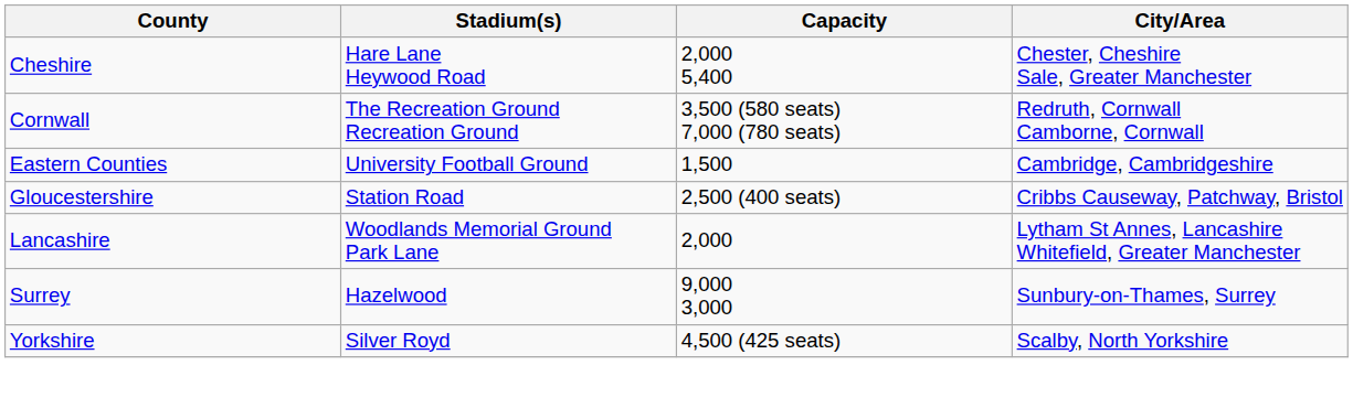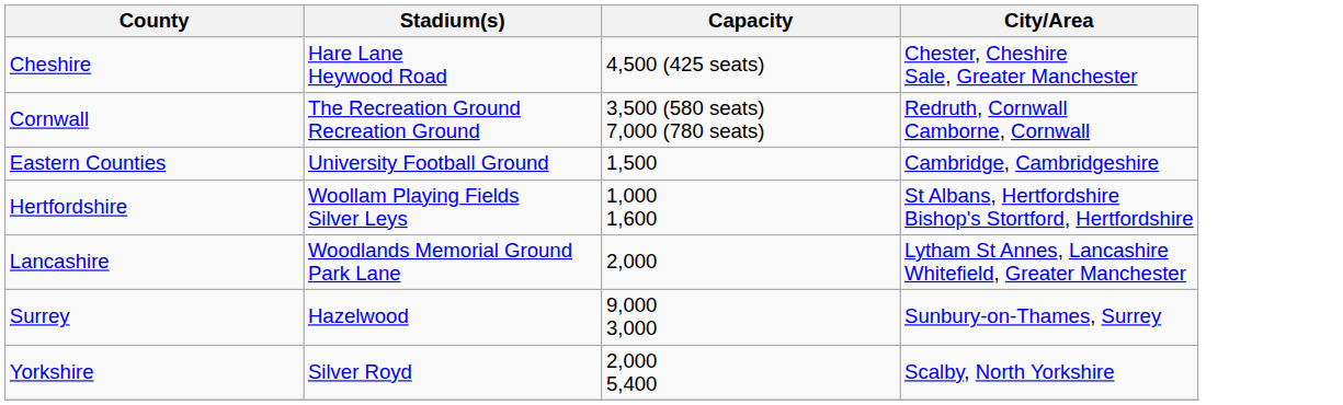Cheshire | Capacity: 2,000 5,400 -> 4,500 (425 seats)
- row: Gloucestershire | Station Road | 2,500 (400 seats) | Cribbs Causeway, Patchway, Bristol
+ row: Hertfordshire | Woollam Playing Fields Silver Leys | 1,000 1,600 | St Albans, Hertfordshire Bishop's Stortford, Hertfordshire
Yorkshire | Capacity: 4,500 (425 seats) -> 2,000 5,400
